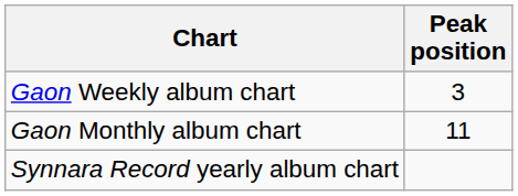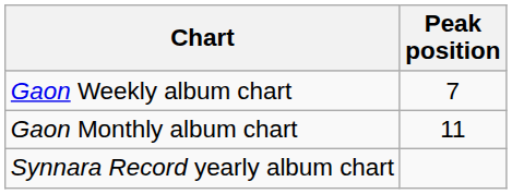Gaon Weekly album chart | Peak position: 3 -> 7
